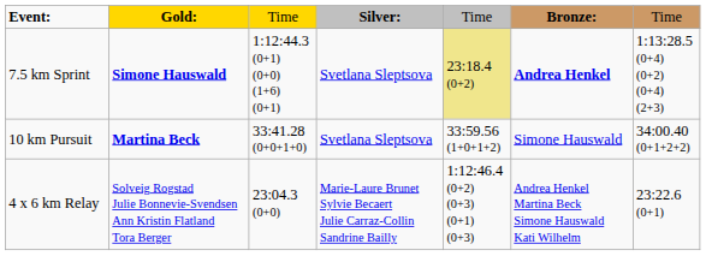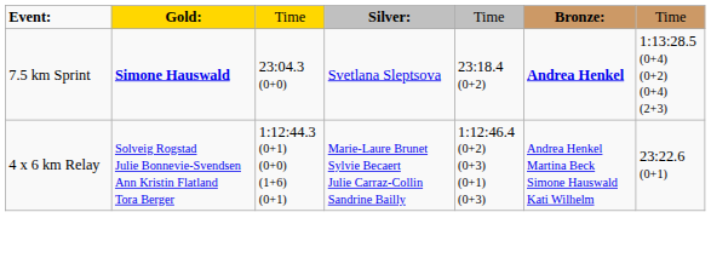7.5 km Sprint | column 3: 1:12:44.3 (0+1) (0+0) (1+6) (0+1) -> 23:04.3 (0+0)
7.5 km Sprint | column 5: khaki background -> no background
- row: 10 km Pursuit | Martina Beck | 33:41.28 (0+0+1+0) | Svetlana Sleptsova | 33:59.56 (1+0+1+2) | Simone Hauswald | 34:00.40 (0+1+2+2)
4 x 6 km Relay | column 3: 23:04.3 (0+0) -> 1:12:44.3 (0+1) (0+0) (1+6) (0+1)
